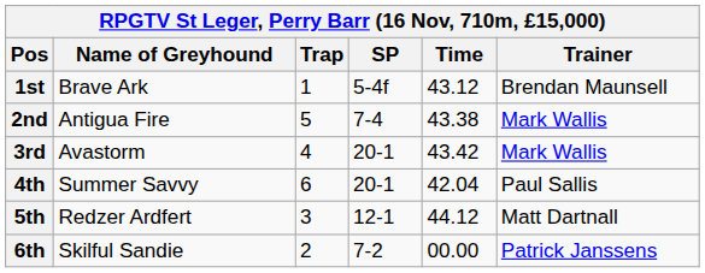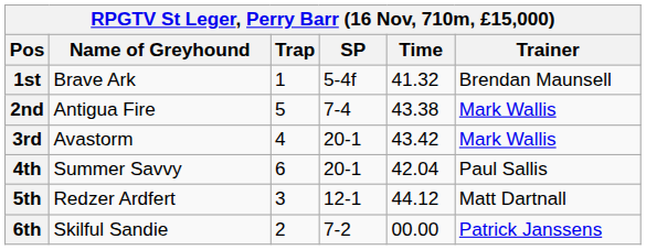1st | Time: 43.12 -> 41.32
